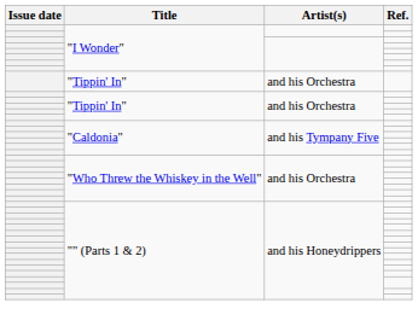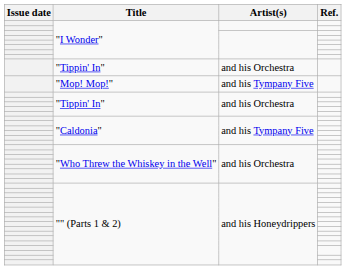+ row: "Mop! Mop!" | and his Tympany Five
